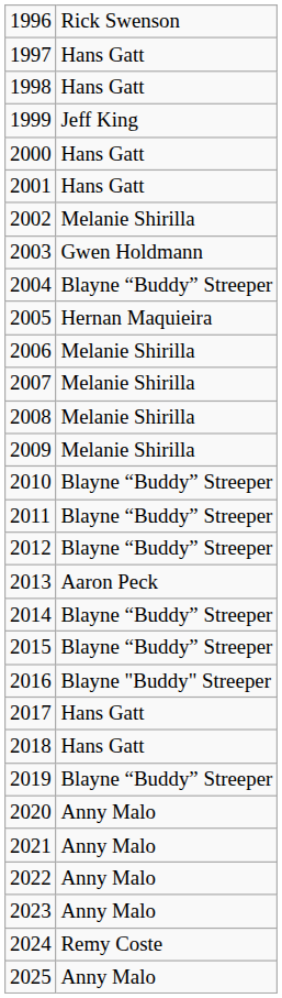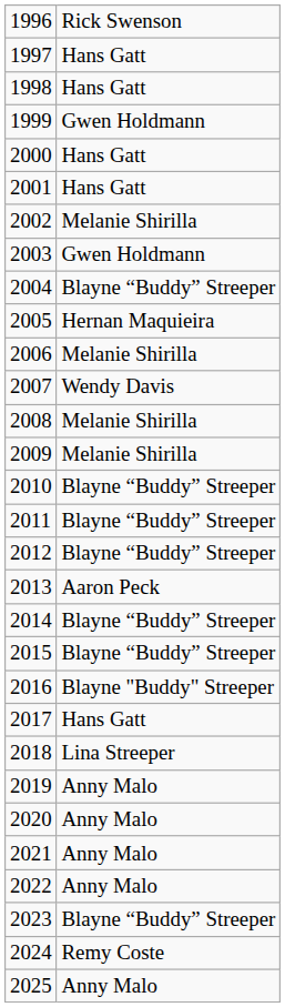1999 | column 2: Jeff King -> Gwen Holdmann
2007 | column 2: Melanie Shirilla -> Wendy Davis
2018 | column 2: Hans Gatt -> Lina Streeper
2019 | column 2: Blayne “Buddy” Streeper -> Anny Malo
2023 | column 2: Anny Malo -> Blayne “Buddy” Streeper
